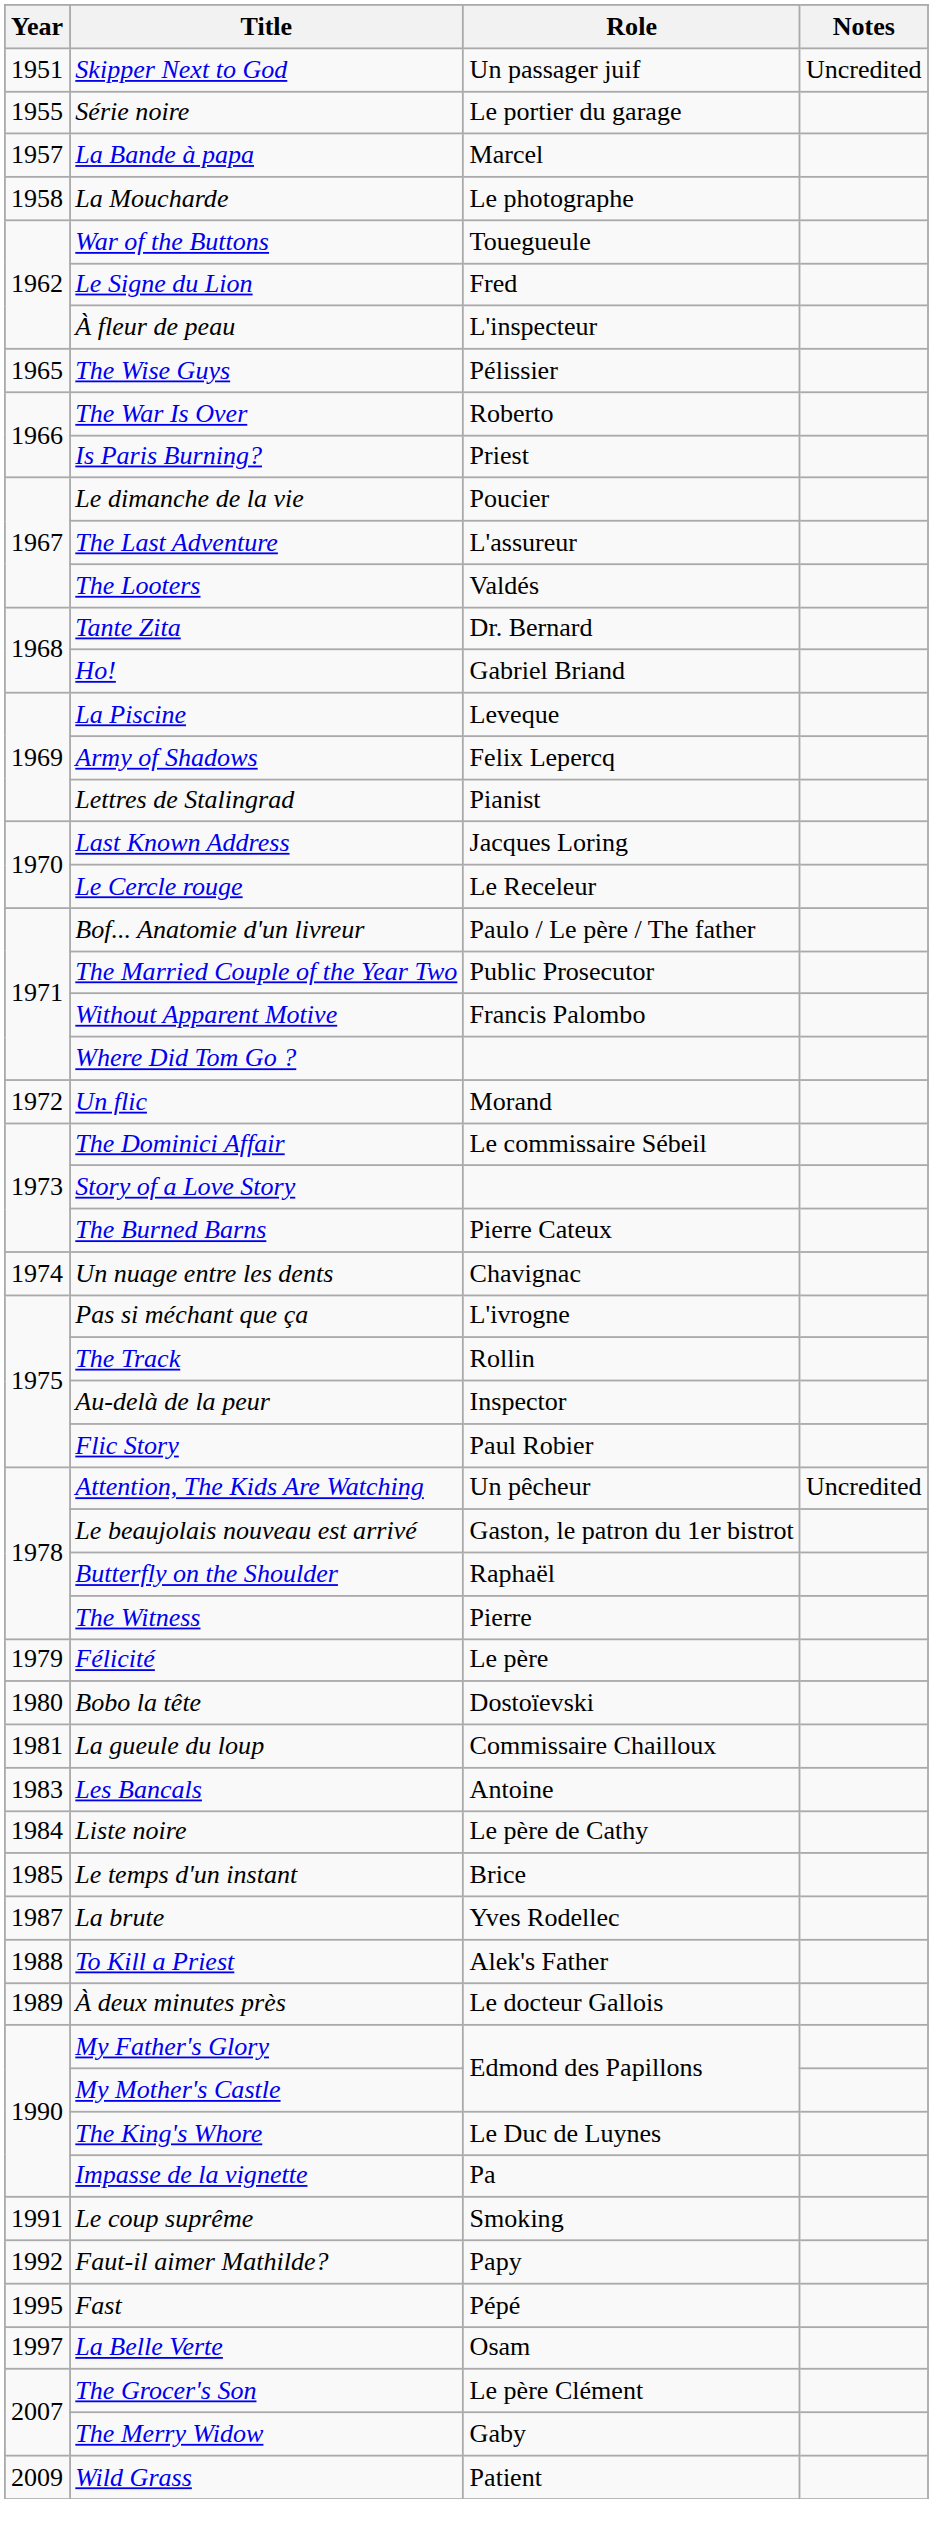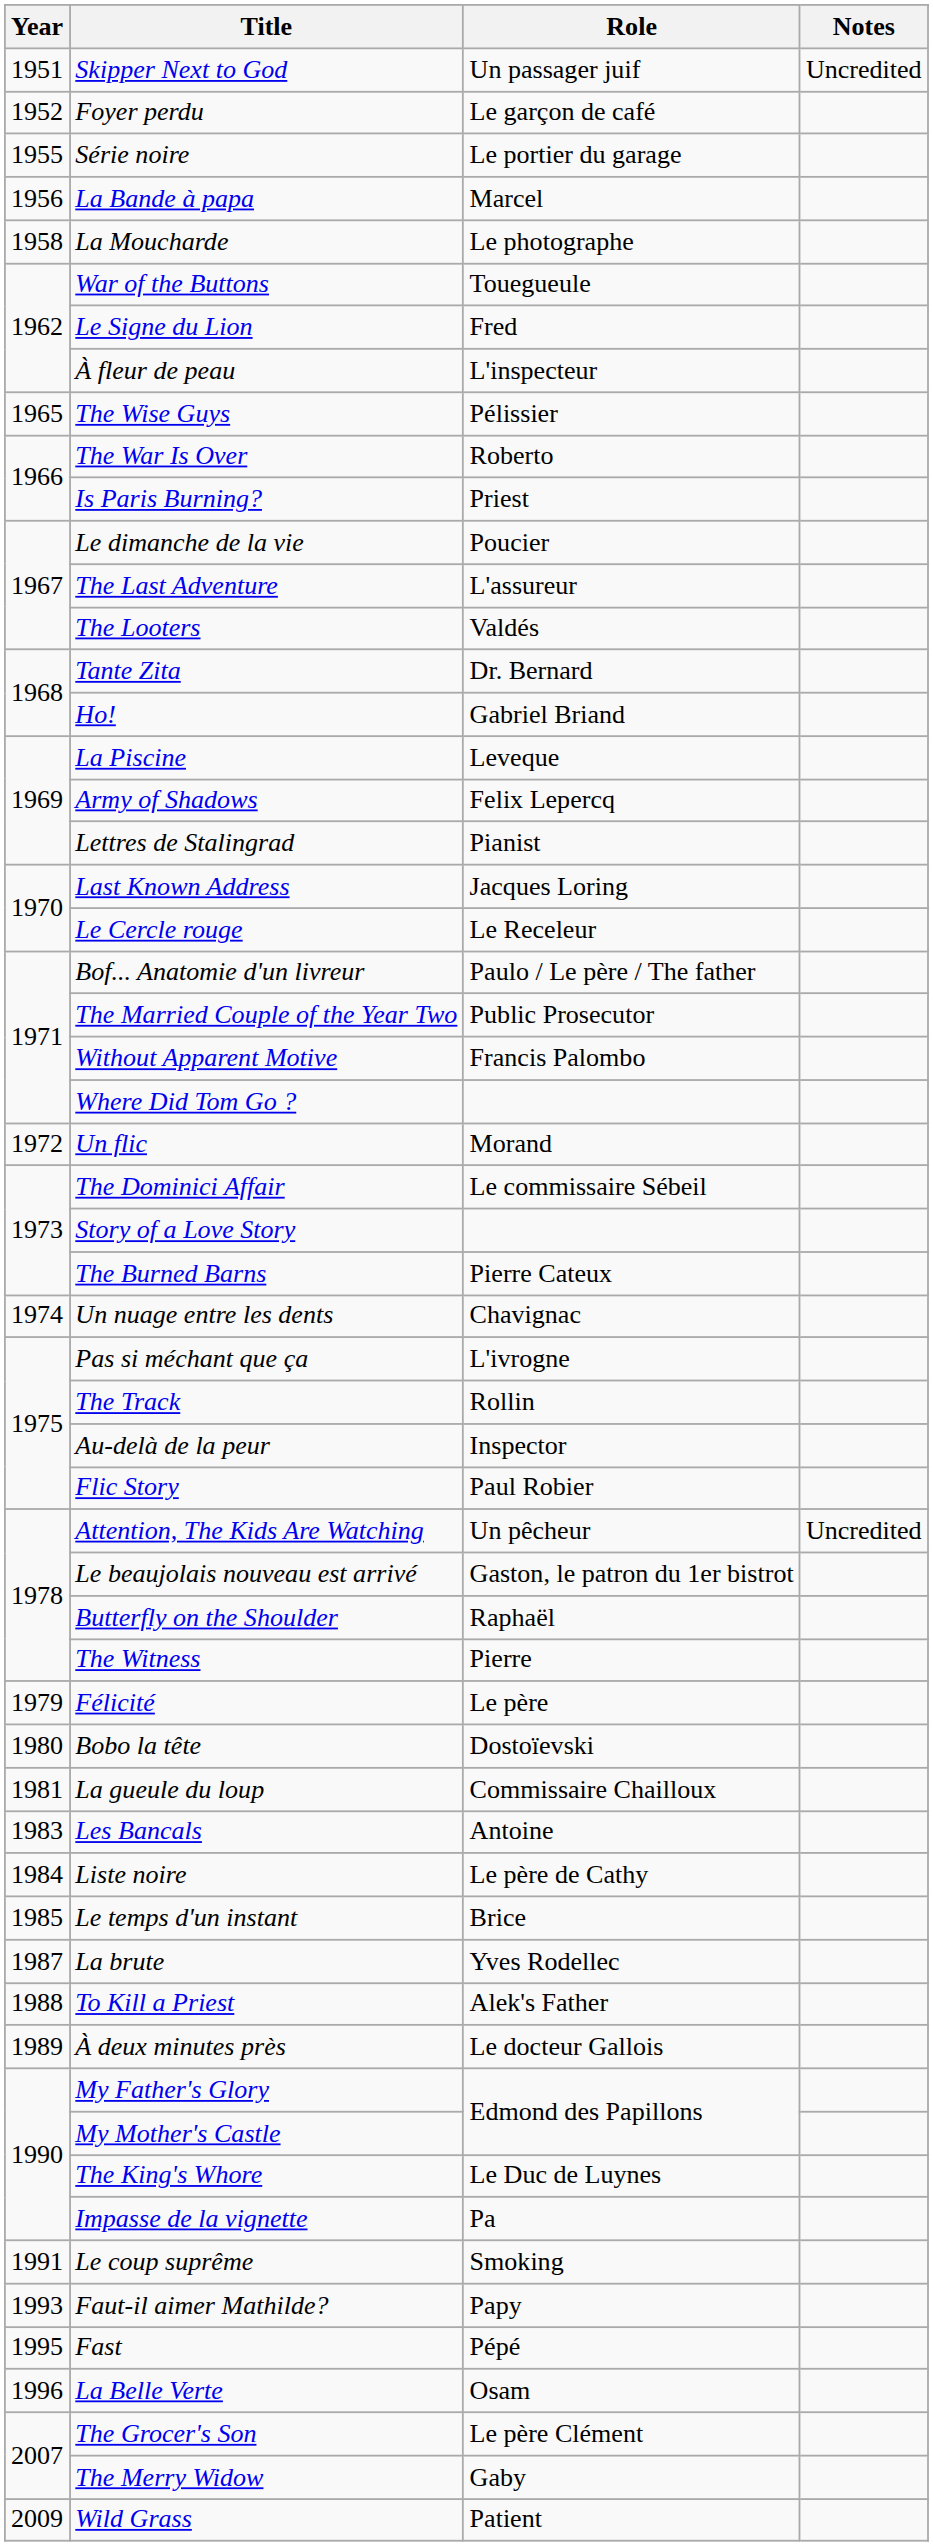+ row: 1952 | Foyer perdu | Le garçon de café
La Bande à papa | Year: 1957 -> 1956
Faut-il aimer Mathilde? | Year: 1992 -> 1993
La Belle Verte | Year: 1997 -> 1996
